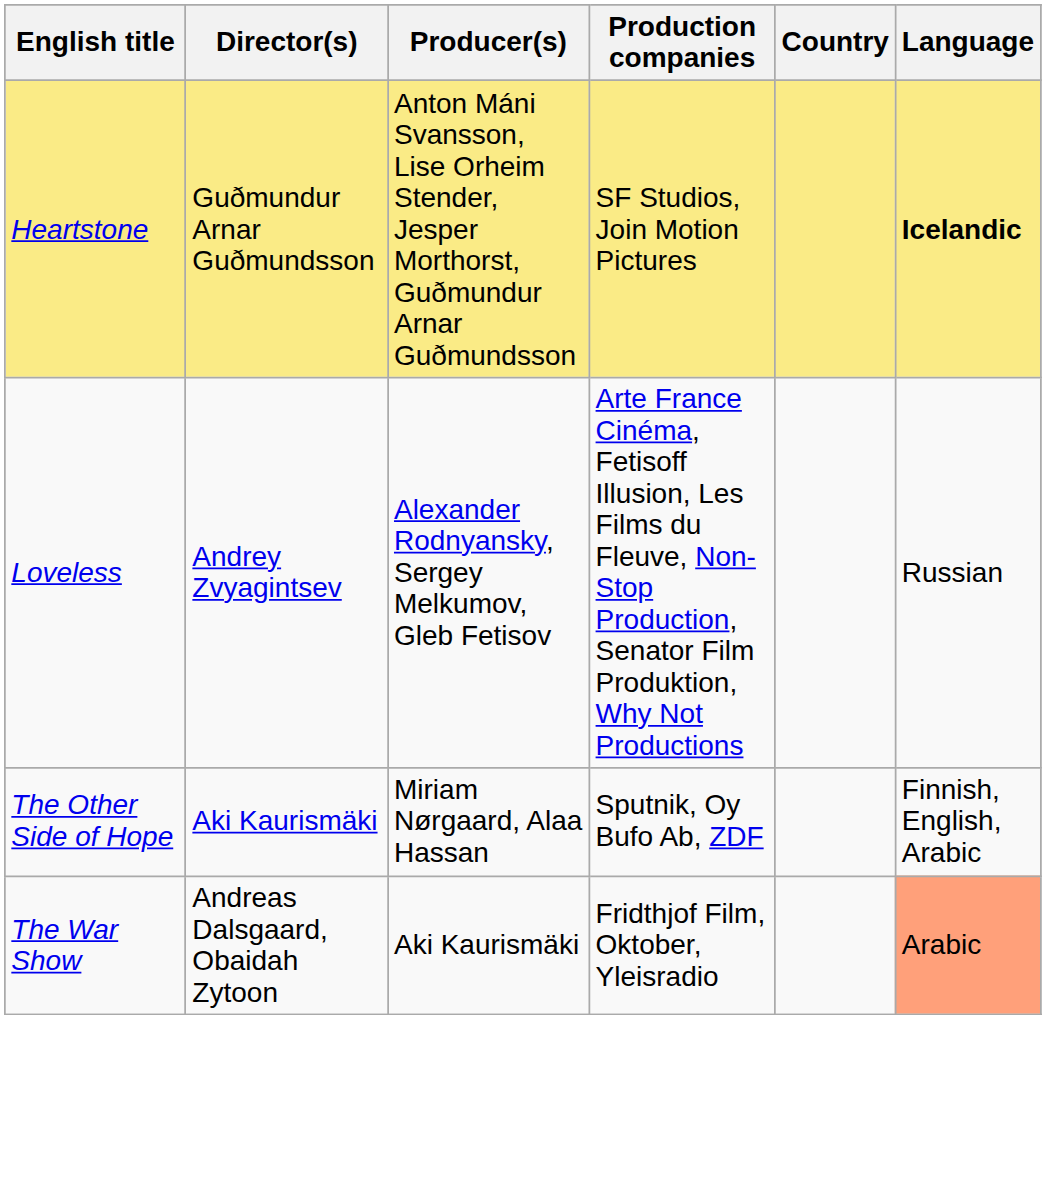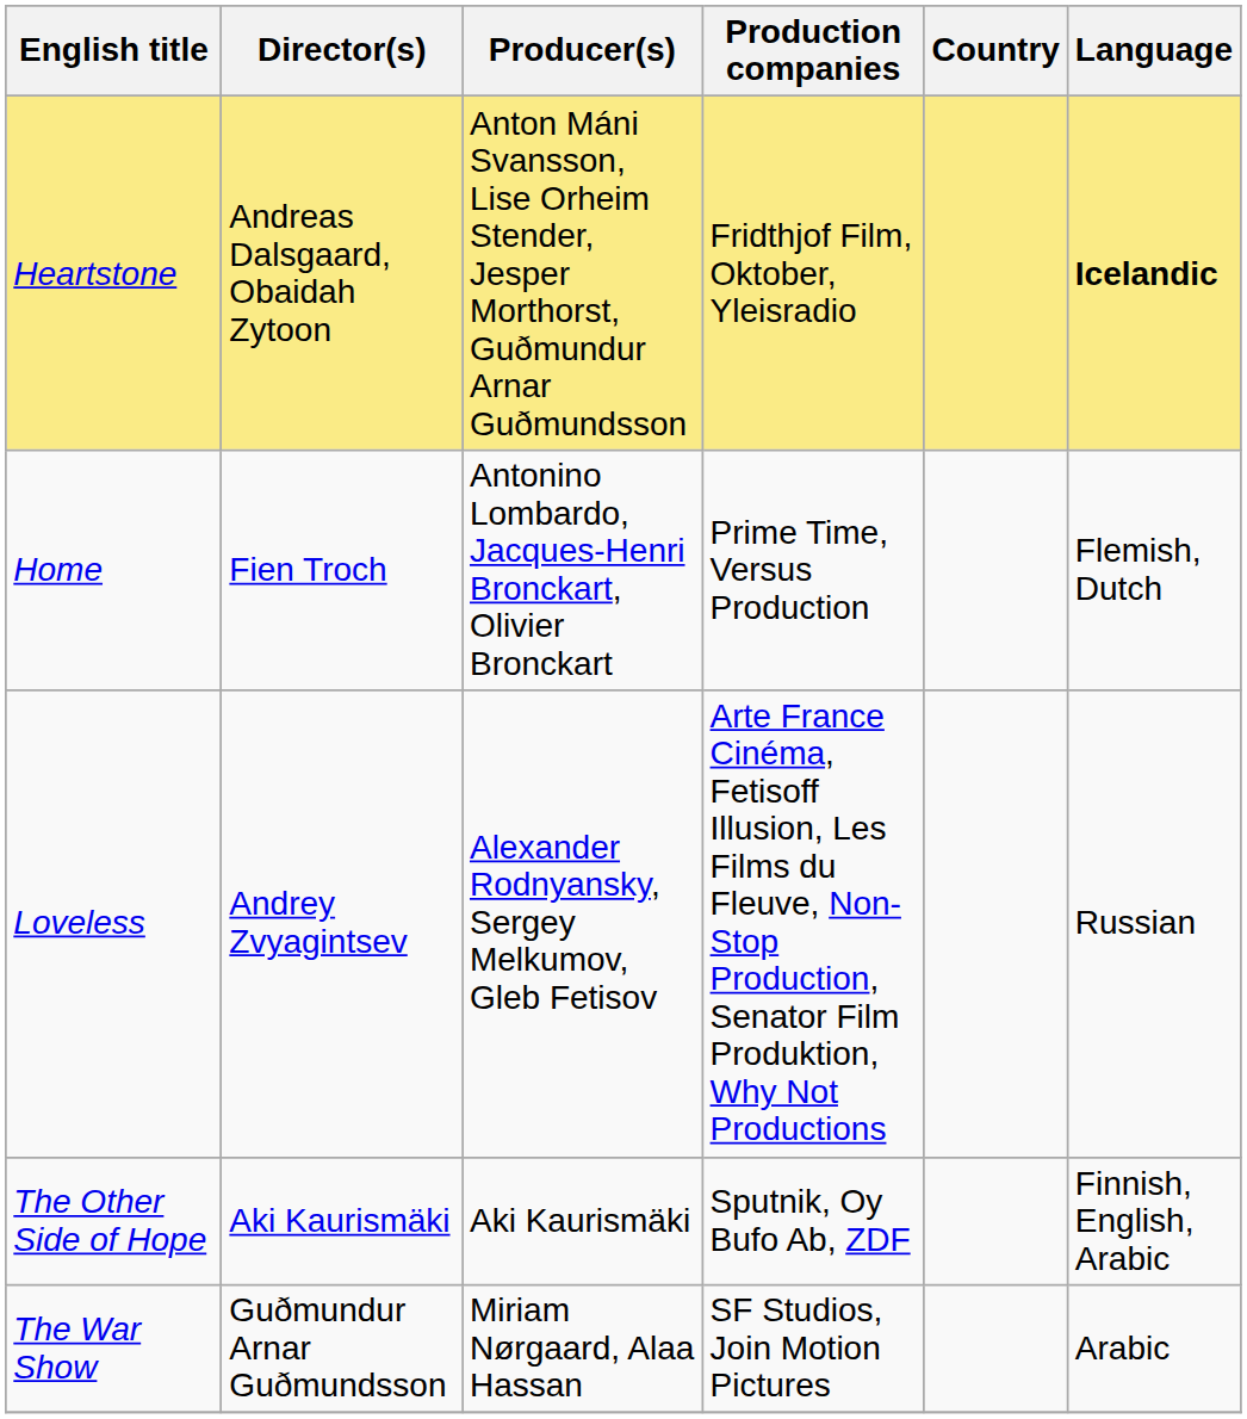Heartstone | Director(s): Guðmundur Arnar Guðmundsson -> Andreas Dalsgaard, Obaidah Zytoon
Heartstone | Production companies: SF Studios, Join Motion Pictures -> Fridthjof Film, Oktober, Yleisradio
+ row: Home | Fien Troch | Antonino Lombardo, Jacques-Henri Bronckart, Olivier Bronckart | Prime Time, Versus Production | Flemish, Dutch
The Other Side of Hope | Producer(s): Miriam Nørgaard, Alaa Hassan -> Aki Kaurismäki
The War Show | Director(s): Andreas Dalsgaard, Obaidah Zytoon -> Guðmundur Arnar Guðmundsson
The War Show | Producer(s): Aki Kaurismäki -> Miriam Nørgaard, Alaa Hassan
The War Show | Production companies: Fridthjof Film, Oktober, Yleisradio -> SF Studios, Join Motion Pictures
The War Show | Language: lightsalmon background -> no background
